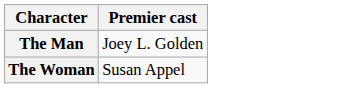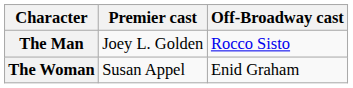+ column: Off-Broadway cast | Rocco Sisto | Enid Graham
